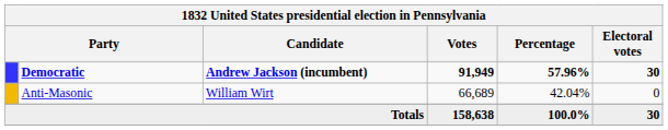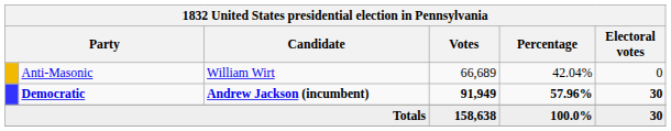rows swapped: Democratic <-> Anti-Masonic
